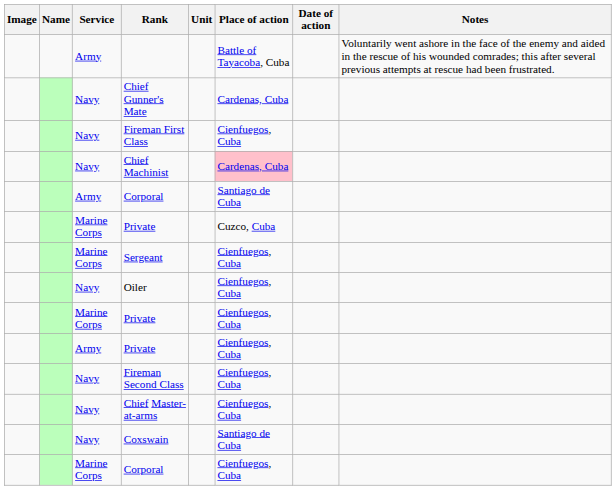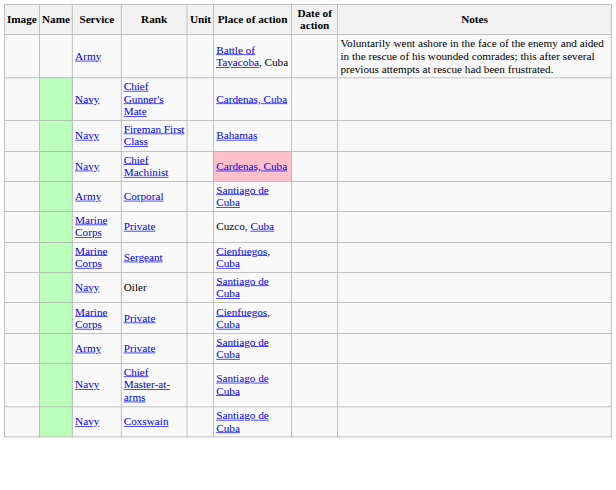Fireman First Class | Place of action: Cienfuegos, Cuba -> Bahamas
Oiler | Place of action: Cienfuegos, Cuba -> Santiago de Cuba
Army / Private | Place of action: Cienfuegos, Cuba -> Santiago de Cuba
- row: Navy | Fireman Second Class | Cienfuegos, Cuba
Chief Master-at-arms | Place of action: Cienfuegos, Cuba -> Santiago de Cuba
- row: Marine Corps | Corporal | Cienfuegos, Cuba
